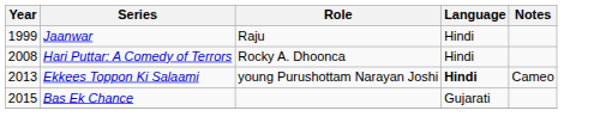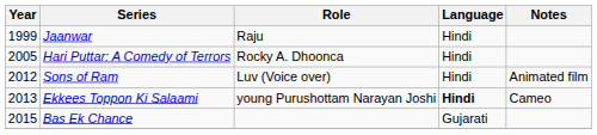Hari Puttar: A Comedy of Terrors | Year: 2008 -> 2005
+ row: 2012 | Sons of Ram | Luv (Voice over) | Hindi | Animated film
